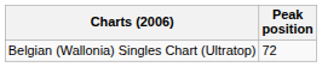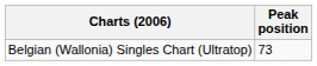Belgian (Wallonia) Singles Chart (Ultratop) | Peak position: 72 -> 73
